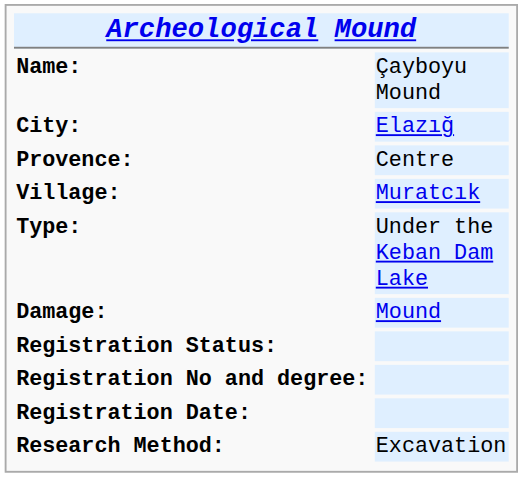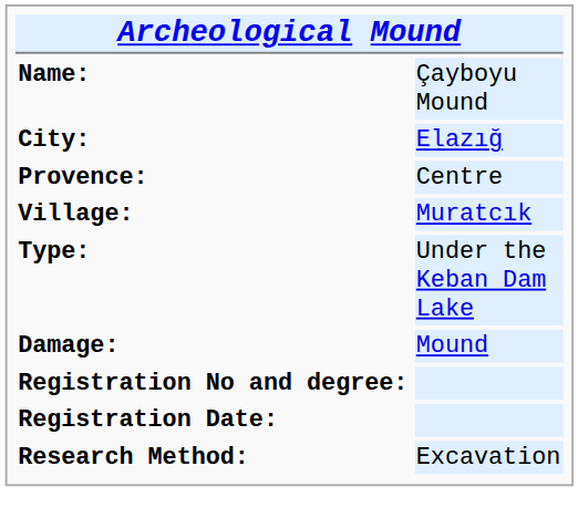- row: Registration Status:
